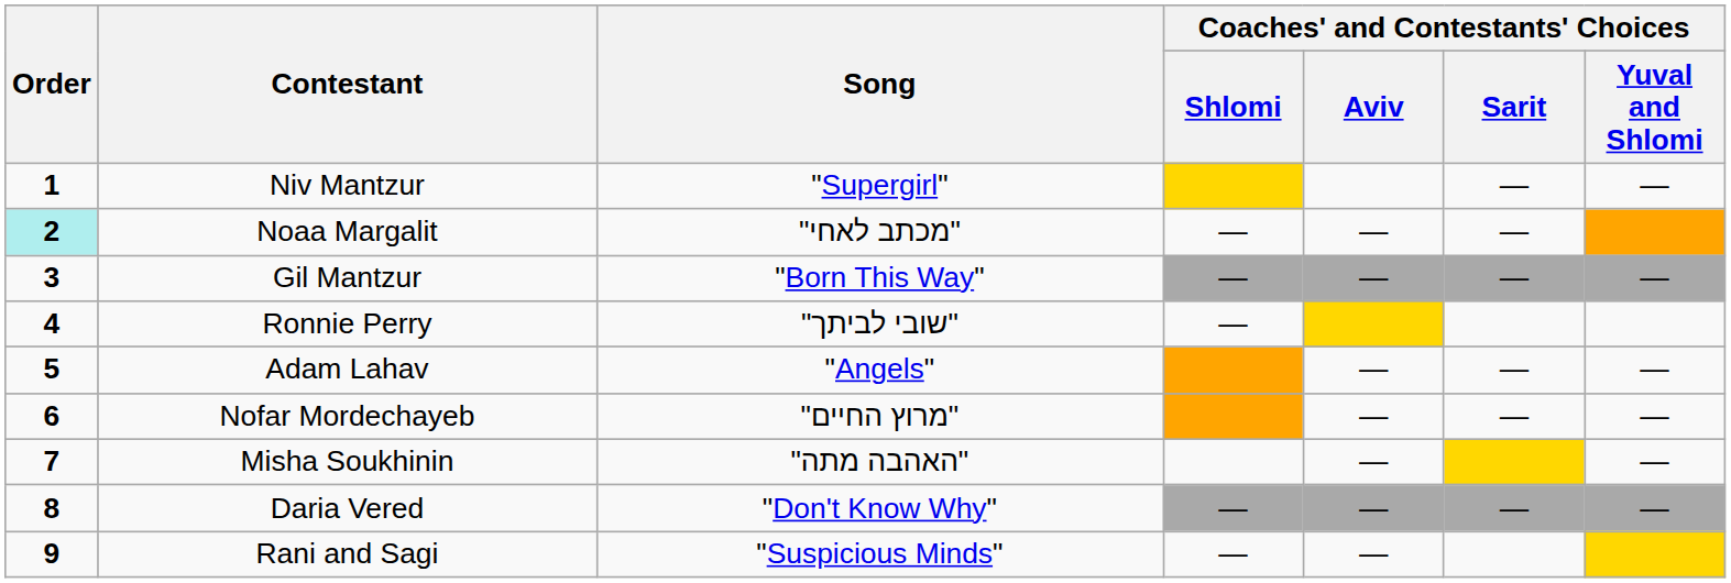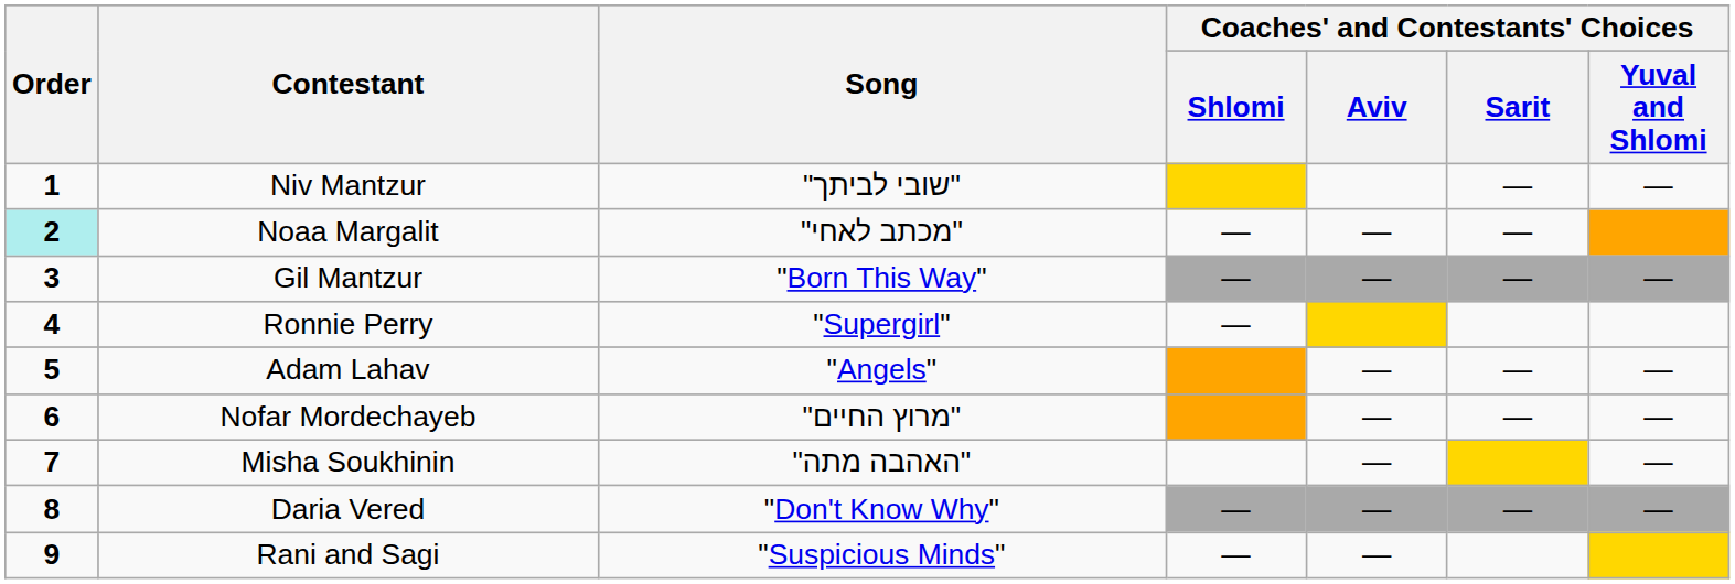Niv Mantzur | Song: "Supergirl" -> "שובי לביתך"
Ronnie Perry | Song: "שובי לביתך" -> "Supergirl"
